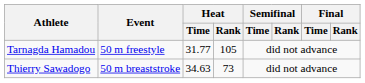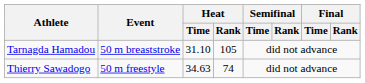Tarnagda Hamadou | Event: 50 m freestyle -> 50 m breaststroke
Tarnagda Hamadou | Heat / Time: 31.77 -> 31.10
Thierry Sawadogo | Event: 50 m breaststroke -> 50 m freestyle
Thierry Sawadogo | Heat / Rank: 73 -> 74
